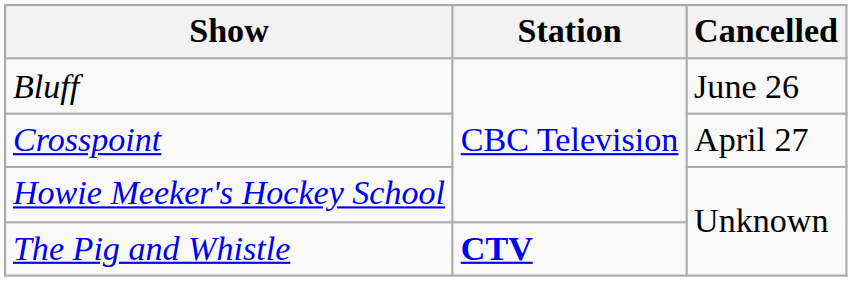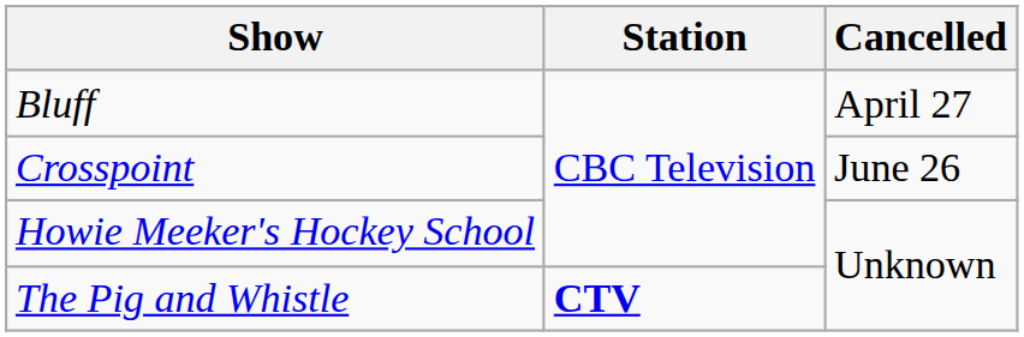Bluff | Cancelled: June 26 -> April 27
Crosspoint | Cancelled: April 27 -> June 26
